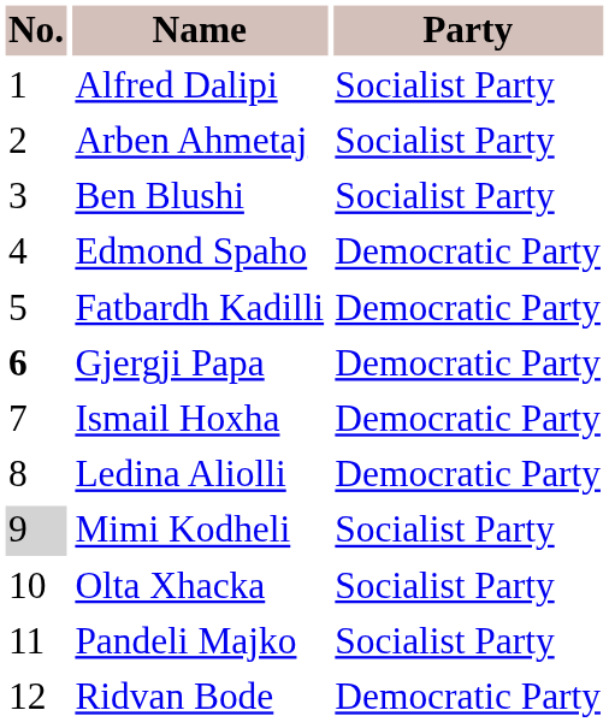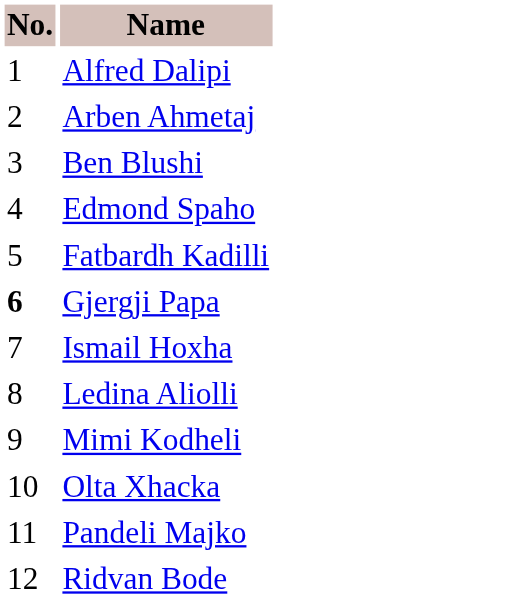- column: Party | Socialist Party | Socialist Party | Socialist Party | Democratic Party | Democratic Party | Democratic Party | Democratic Party | Democratic Party | Socialist Party | Socialist Party | Socialist Party | Democratic Party
Mimi Kodheli | No.: lightgrey background -> no background
